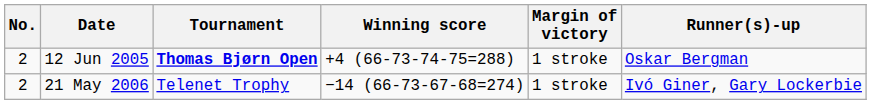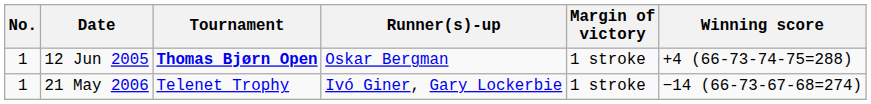columns swapped: Winning score <-> Runner(s)-up
12 Jun 2005 | No.: 2 -> 1
21 May 2006 | No.: 2 -> 1
